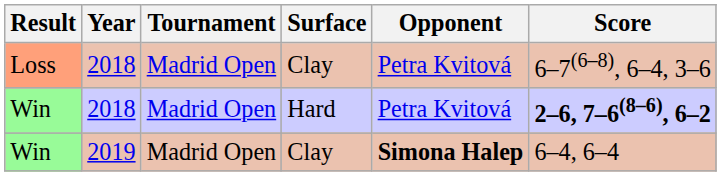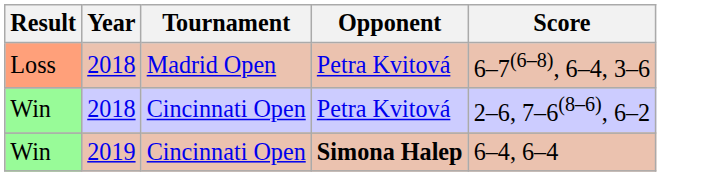- column: Surface | Clay | Hard | Clay
Win / 2018 | Tournament: Madrid Open -> Cincinnati Open
Win / 2018 | Score: bold -> normal
Win / 2019 | Tournament: Madrid Open -> Cincinnati Open
